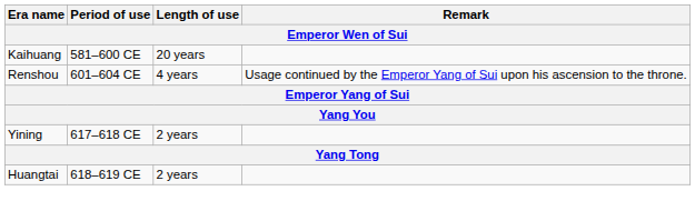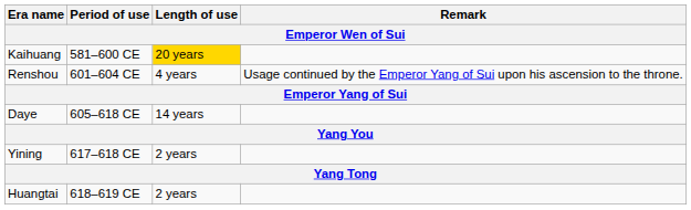Kaihuang | Length of use: no background -> gold background
+ row: Daye | 605–618 CE | 14 years
